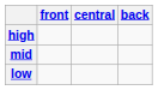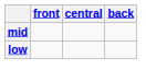- row: high
